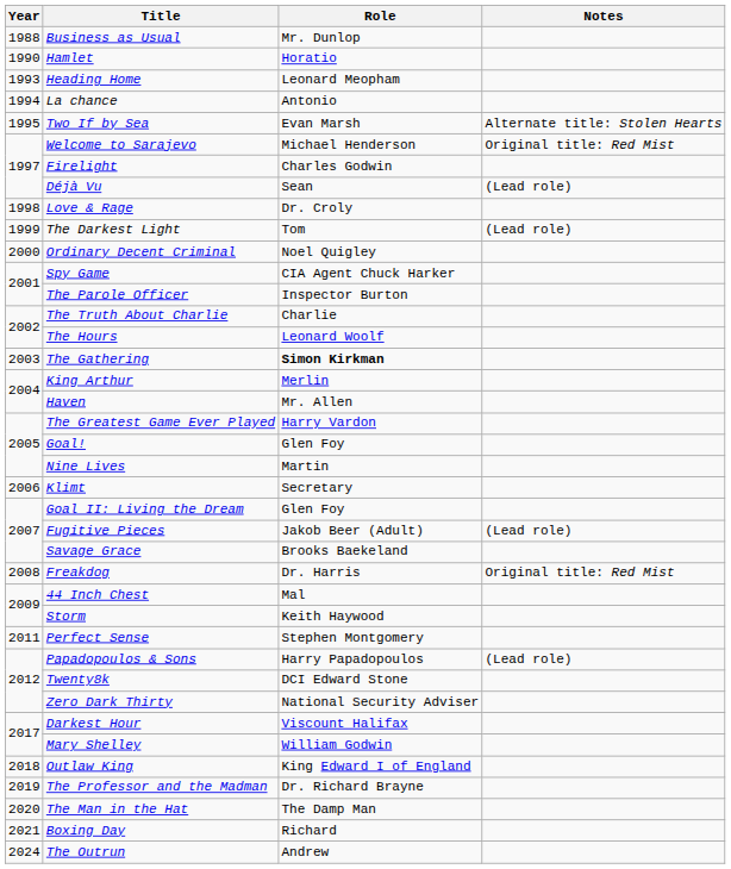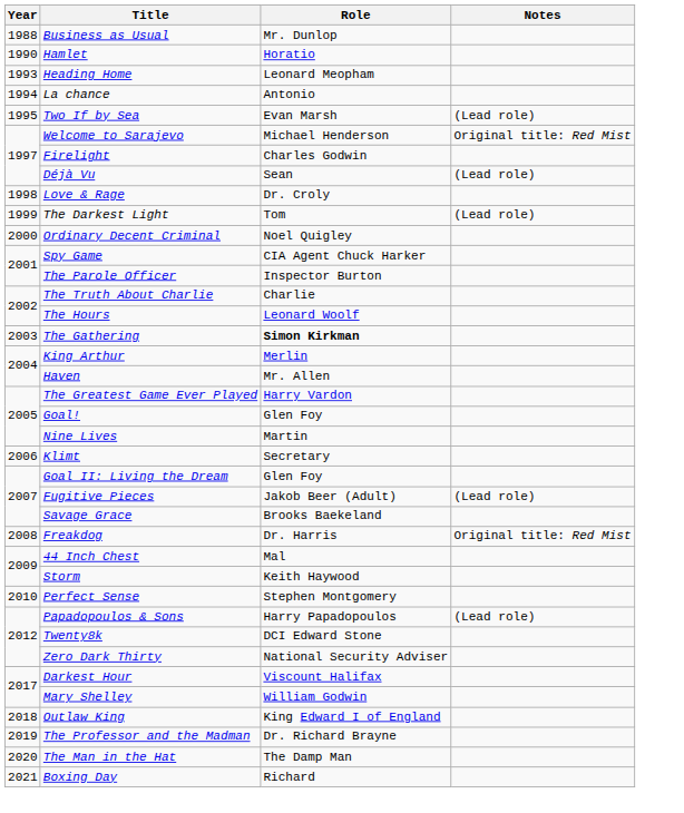Two If by Sea | Notes: Alternate title: Stolen Hearts -> (Lead role)
Perfect Sense | Year: 2011 -> 2010
- row: 2024 | The Outrun | Andrew
